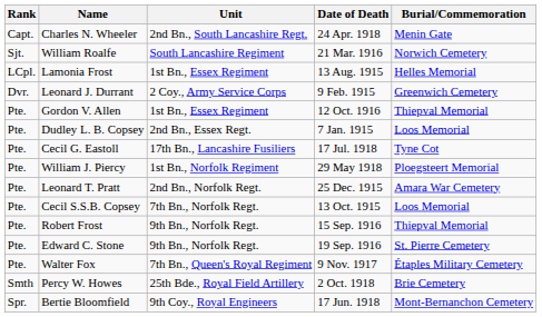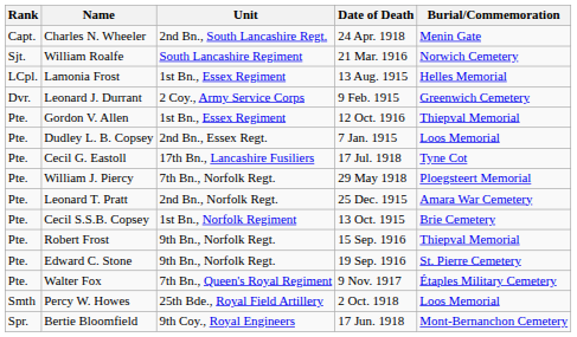William J. Piercy | Unit: 1st Bn., Norfolk Regiment -> 7th Bn., Norfolk Regt.
Cecil S.S.B. Copsey | Unit: 7th Bn., Norfolk Regt. -> 1st Bn., Norfolk Regiment
Cecil S.S.B. Copsey | Burial/Commemoration: Loos Memorial -> Brie Cemetery
Percy W. Howes | Burial/Commemoration: Brie Cemetery -> Loos Memorial
